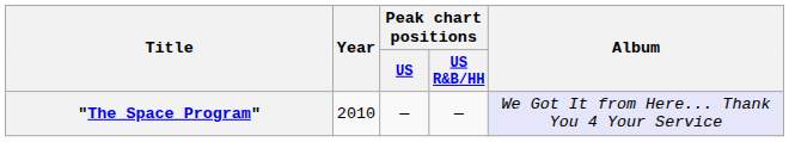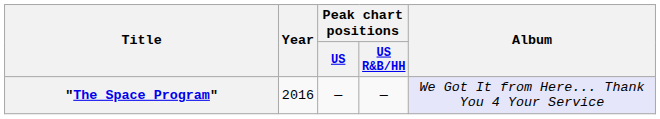"The Space Program" | Year: 2010 -> 2016
